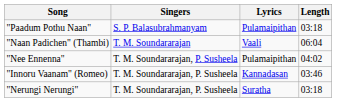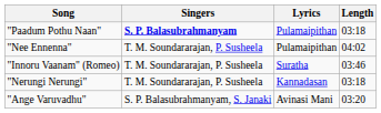"Paadum Pothu Naan" | Singers: normal -> bold
- row: "Naan Padichen" (Thambi) | T. M. Soundararajan | Vaali | 06:04
"Innoru Vaanam" (Romeo) | Lyrics: Kannadasan -> Suratha
"Nerungi Nerungi" | Lyrics: Suratha -> Kannadasan
+ row: "Ange Varuvadhu" | S. P. Balasubrahmanyam, S. Janaki | Avinasi Mani | 03:20
